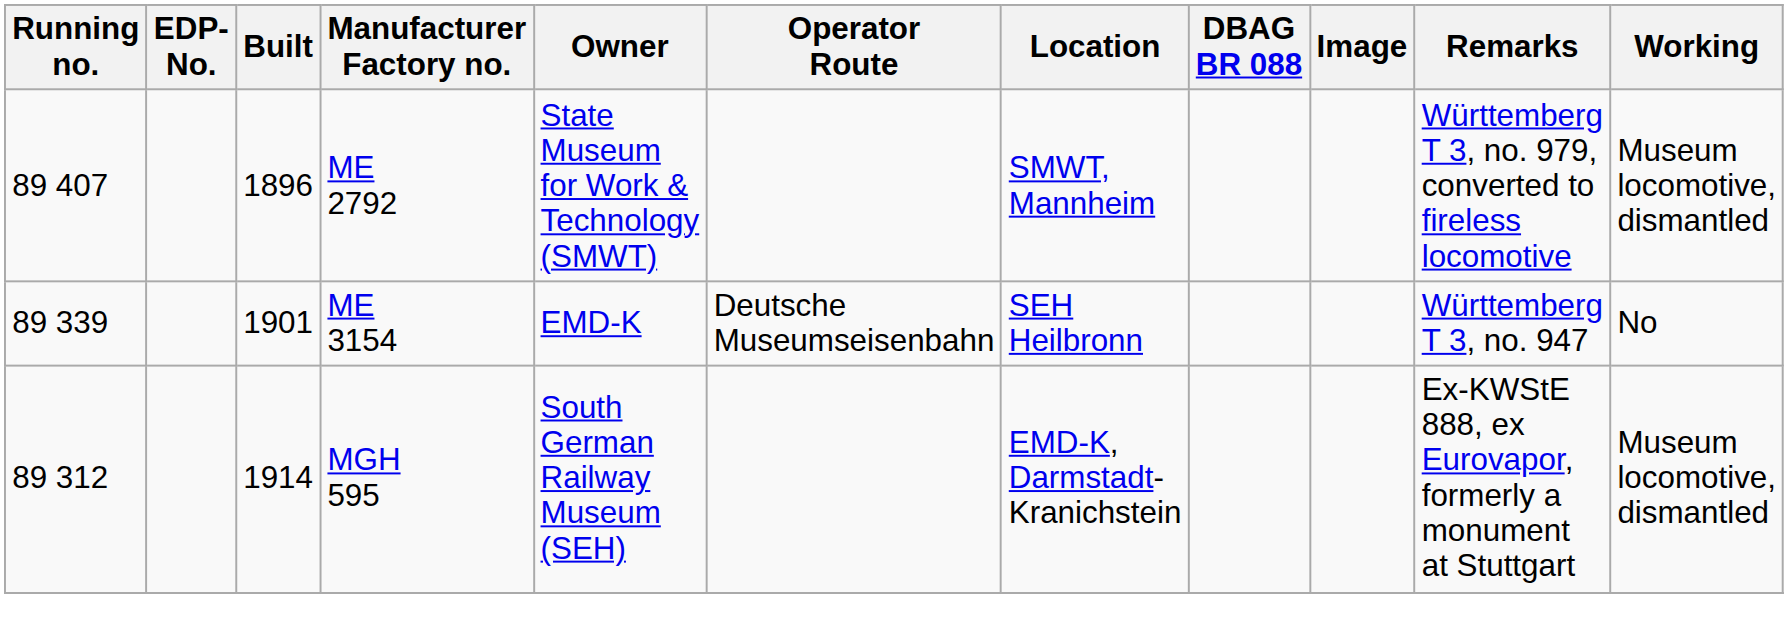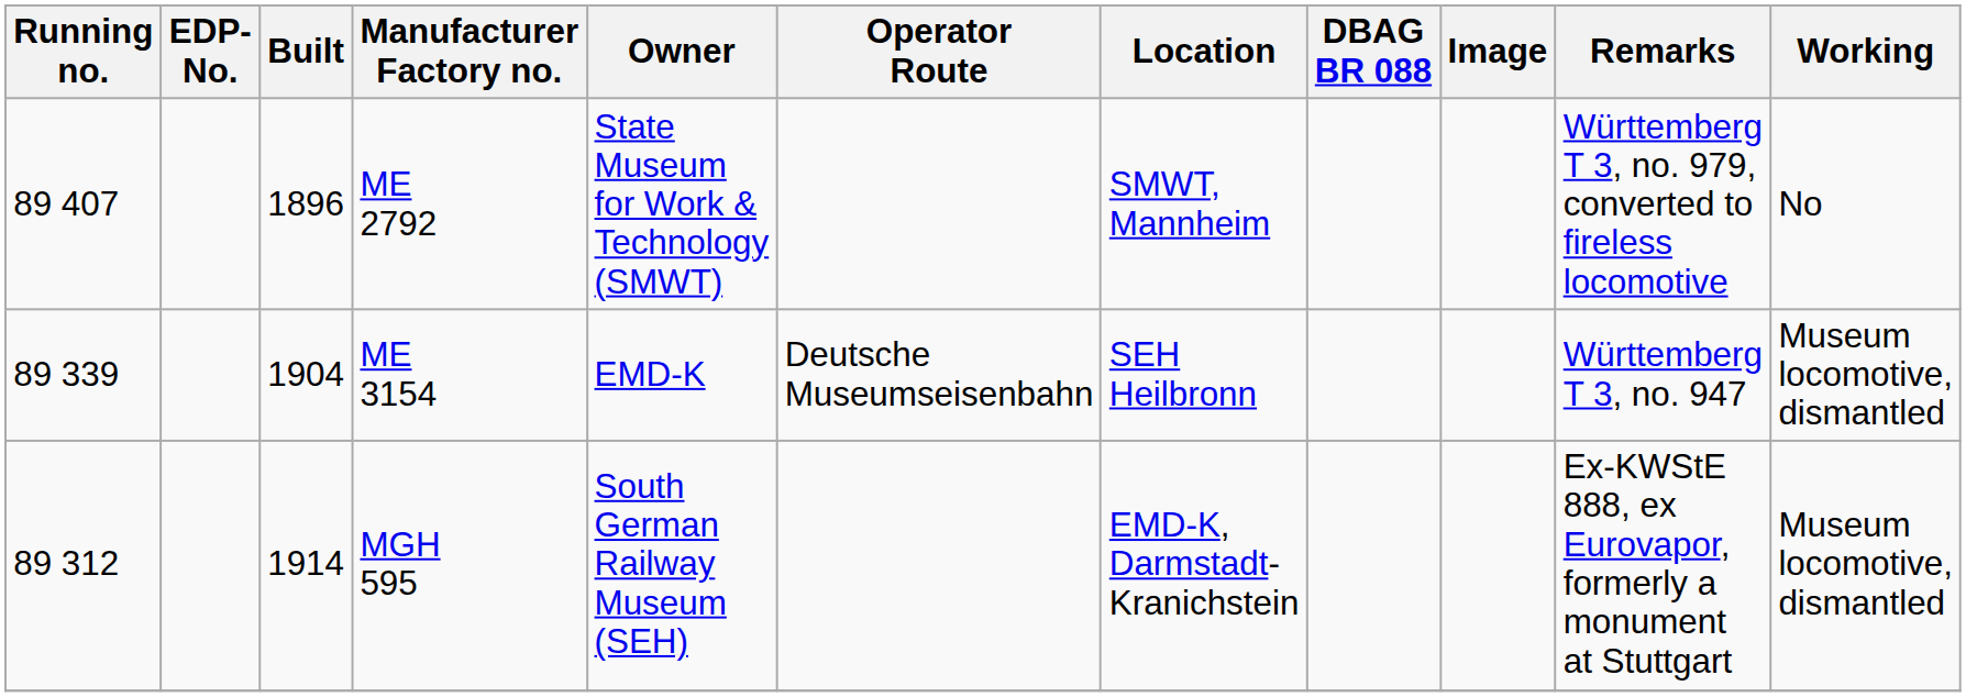ME 2792 | Working: Museum locomotive, dismantled -> No
ME 3154 | Built: 1901 -> 1904
ME 3154 | Working: No -> Museum locomotive, dismantled
